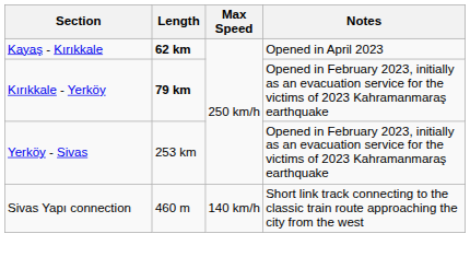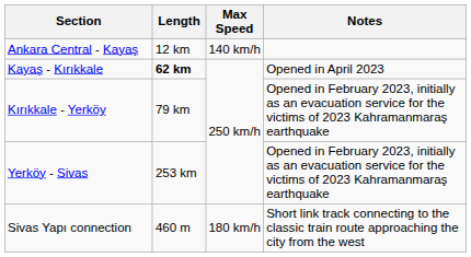+ row: Ankara Central - Kayaş | 12 km | 140 km/h
Kırıkkale - Yerköy | Length: bold -> normal
Sivas Yapı connection | Max Speed: 140 km/h -> 180 km/h
